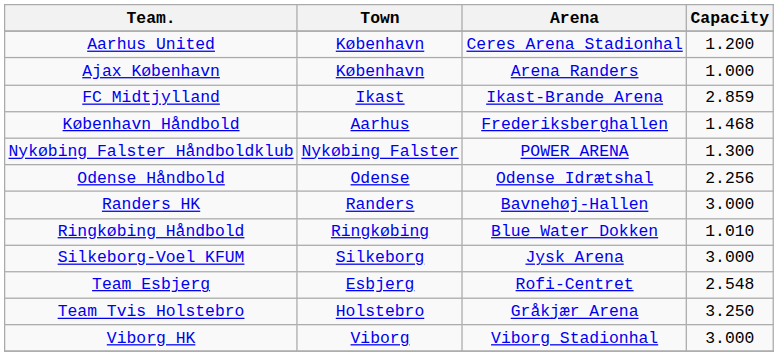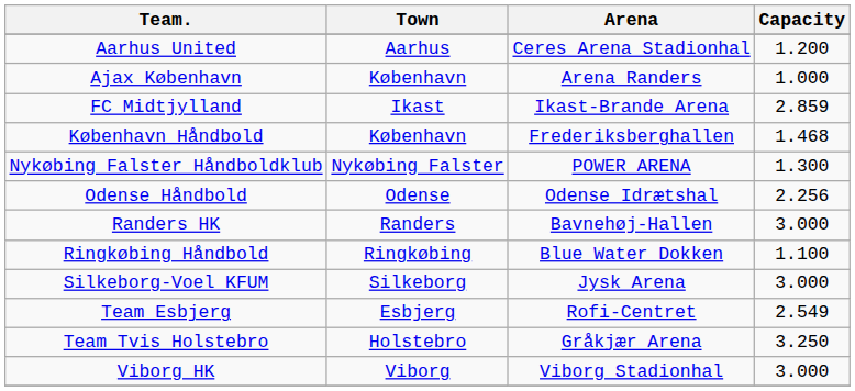Aarhus United | Town: København -> Aarhus
København Håndbold | Town: Aarhus -> København
Ringkøbing Håndbold | Capacity: 1.010 -> 1.100
Team Esbjerg | Capacity: 2.548 -> 2.549
